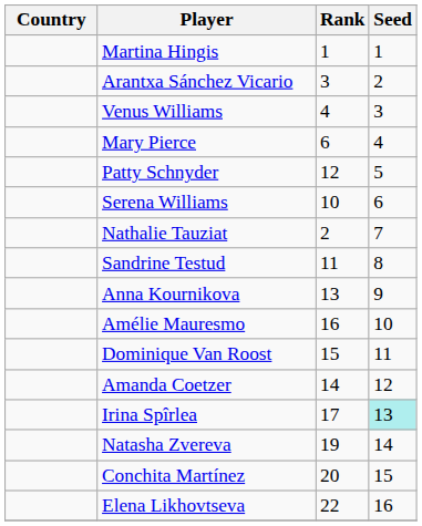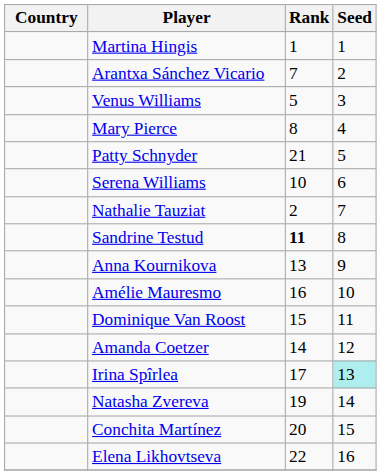Arantxa Sánchez Vicario | Rank: 3 -> 7
Venus Williams | Rank: 4 -> 5
Mary Pierce | Rank: 6 -> 8
Patty Schnyder | Rank: 12 -> 21
Sandrine Testud | Rank: normal -> bold
